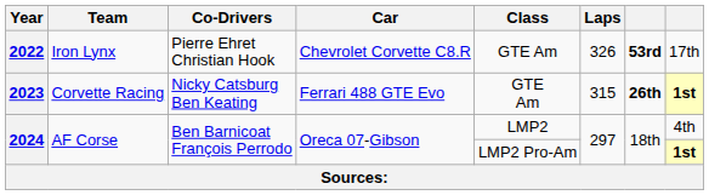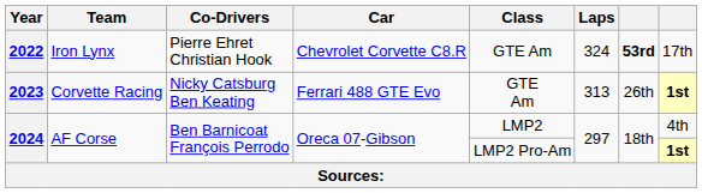2022 | Laps: 326 -> 324
2023 | Laps: 315 -> 313
2023 | column 7: bold -> normal
